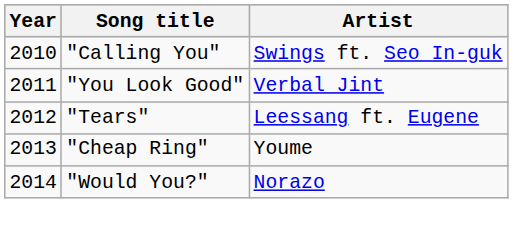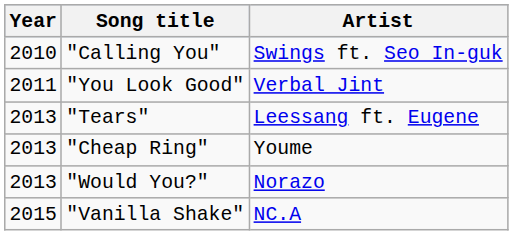"Tears" | Year: 2012 -> 2013
"Would You?" | Year: 2014 -> 2013
+ row: 2015 | "Vanilla Shake" | NC.A
